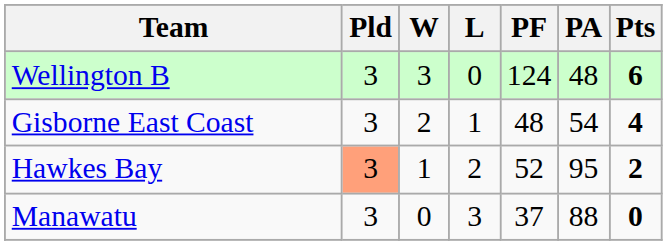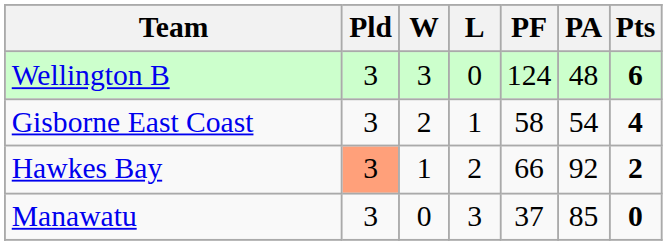Gisborne East Coast | PF: 48 -> 58
Hawkes Bay | PF: 52 -> 66
Hawkes Bay | PA: 95 -> 92
Manawatu | PA: 88 -> 85
